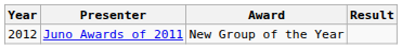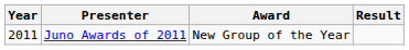Juno Awards of 2011 | Year: 2012 -> 2011
